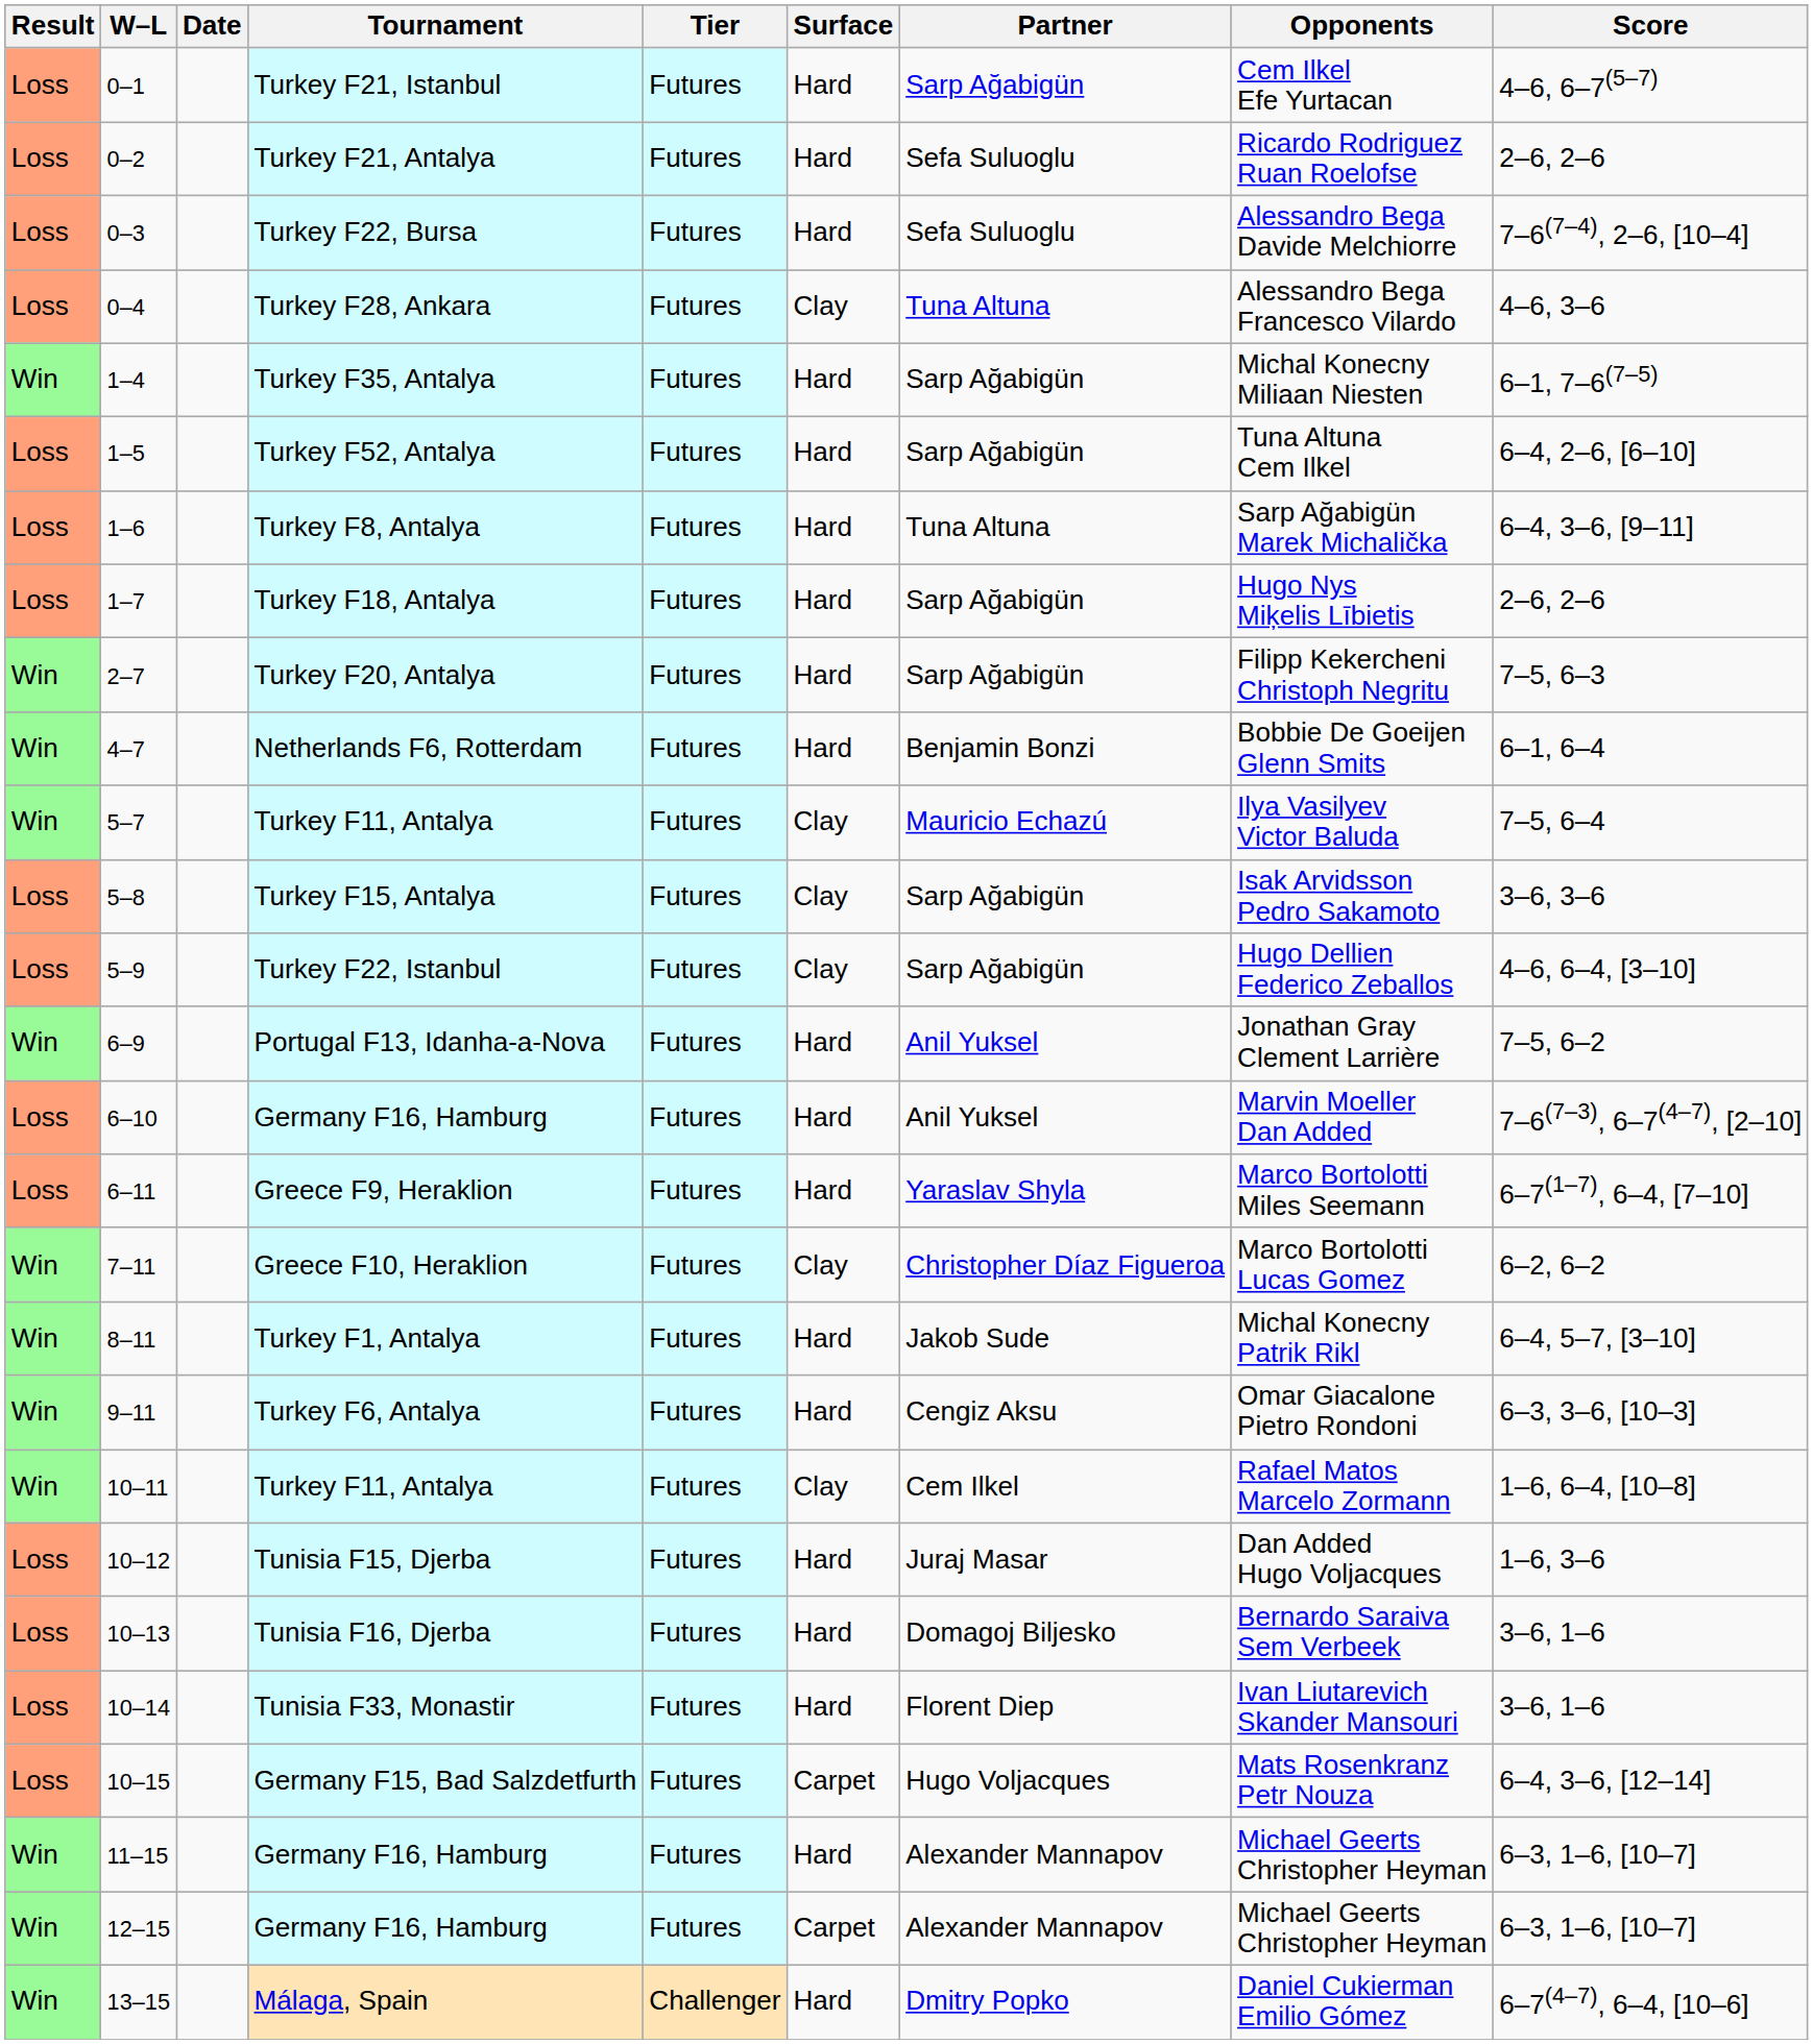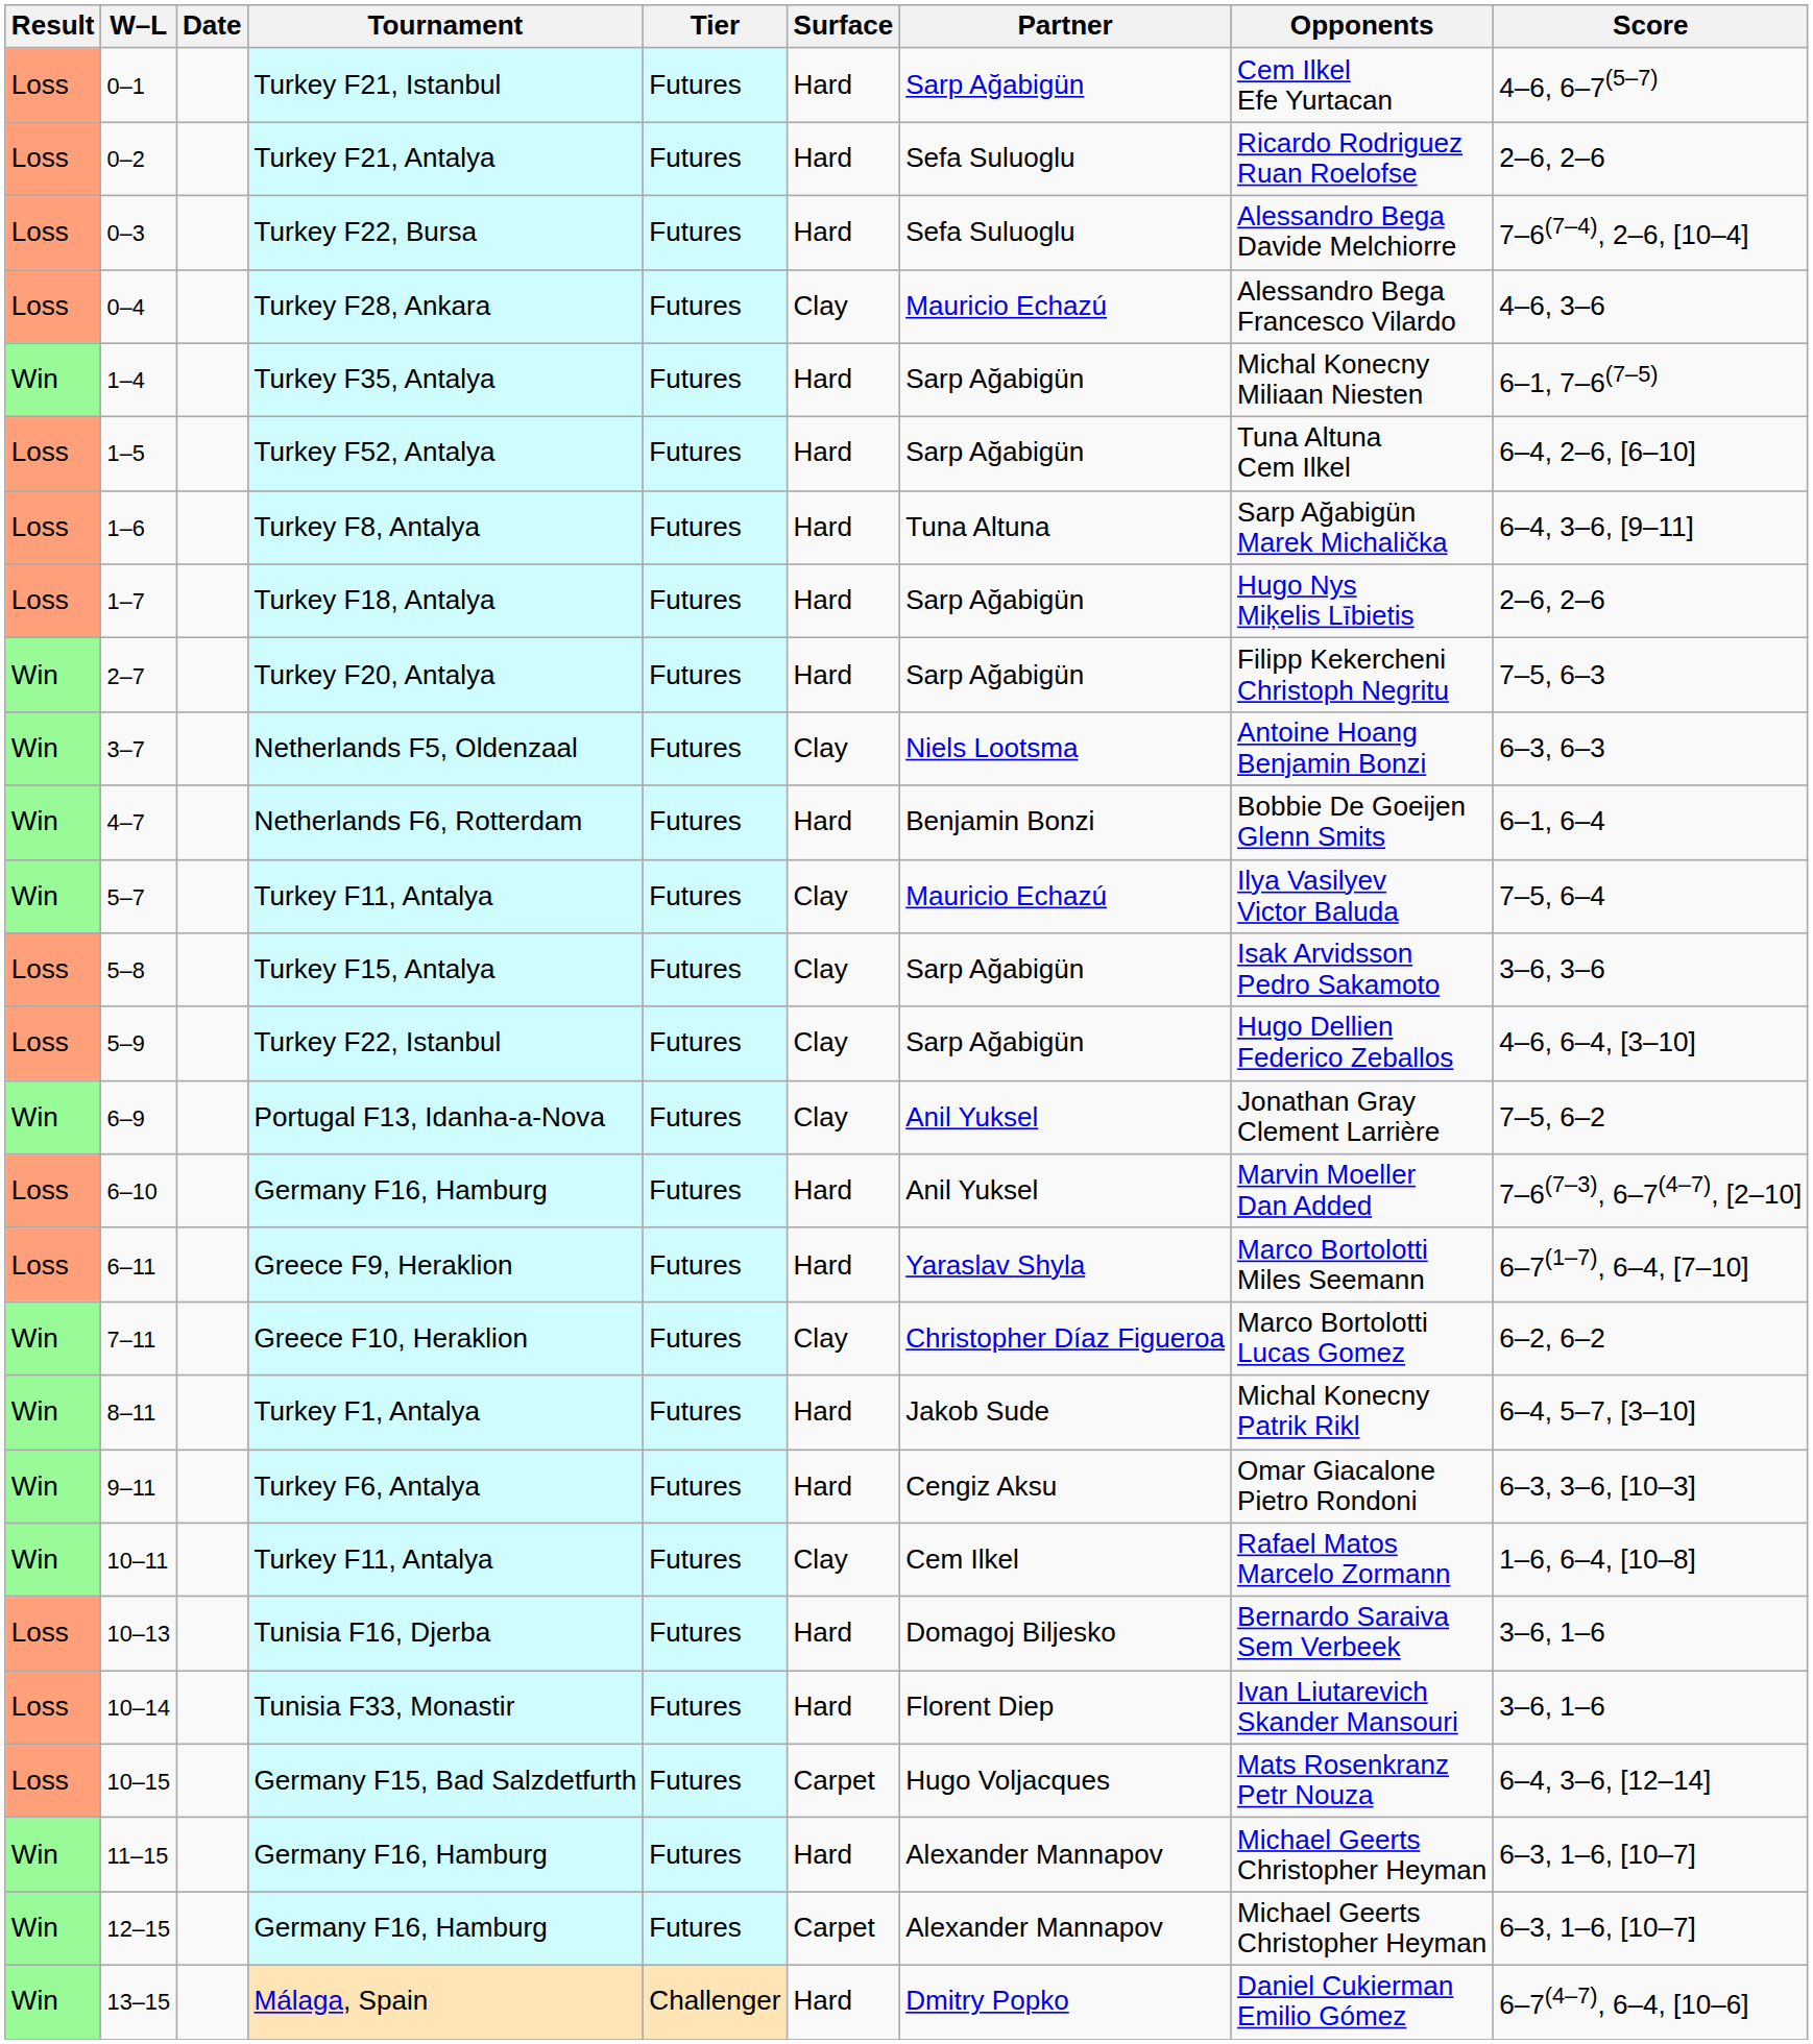0–4 | Partner: Tuna Altuna -> Mauricio Echazú
+ row: Win | 3–7 | Netherlands F5, Oldenzaal | Futures | Clay | Niels Lootsma | Antoine Hoang Benjamin Bonzi | 6–3, 6–3
6–9 | Surface: Hard -> Clay
- row: Loss | 10–12 | Tunisia F15, Djerba | Futures | Hard | Juraj Masar | Dan Added Hugo Voljacques | 1–6, 3–6
